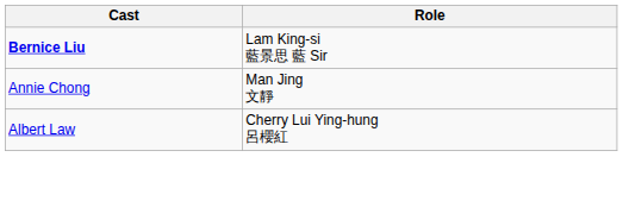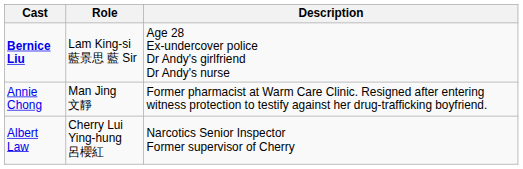+ column: Description | Age 28 Ex-undercover police Dr Andy's girlfriend Dr Andy's nurse | Former pharmacist at Warm Care Clinic. Resigned after entering witness protection to testify against her drug-trafficking boyfriend. | Narcotics Senior Inspector Former supervisor of Cherry
